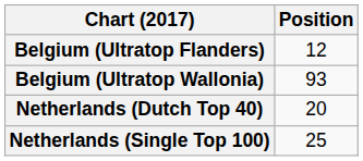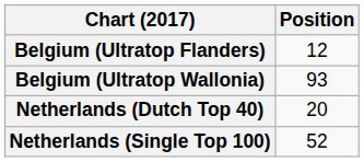Netherlands (Single Top 100) | Position: 25 -> 52
